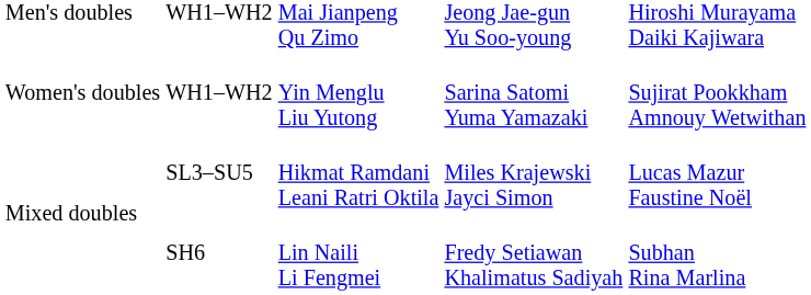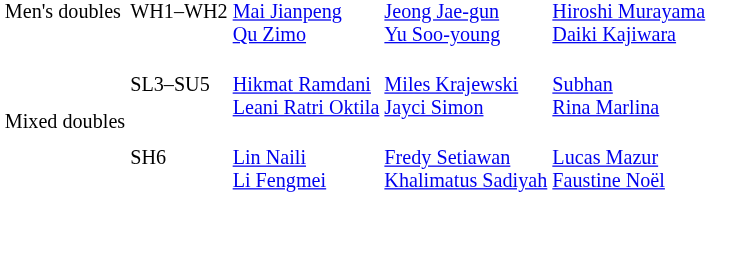- row: Women's doubles | WH1–WH2 | Yin Menglu Liu Yutong | Sarina Satomi Yuma Yamazaki | Sujirat Pookkham Amnouy Wetwithan
SL3–SU5 | column 5: Lucas Mazur Faustine Noël -> Subhan Rina Marlina
SH6 | column 5: Subhan Rina Marlina -> Lucas Mazur Faustine Noël
